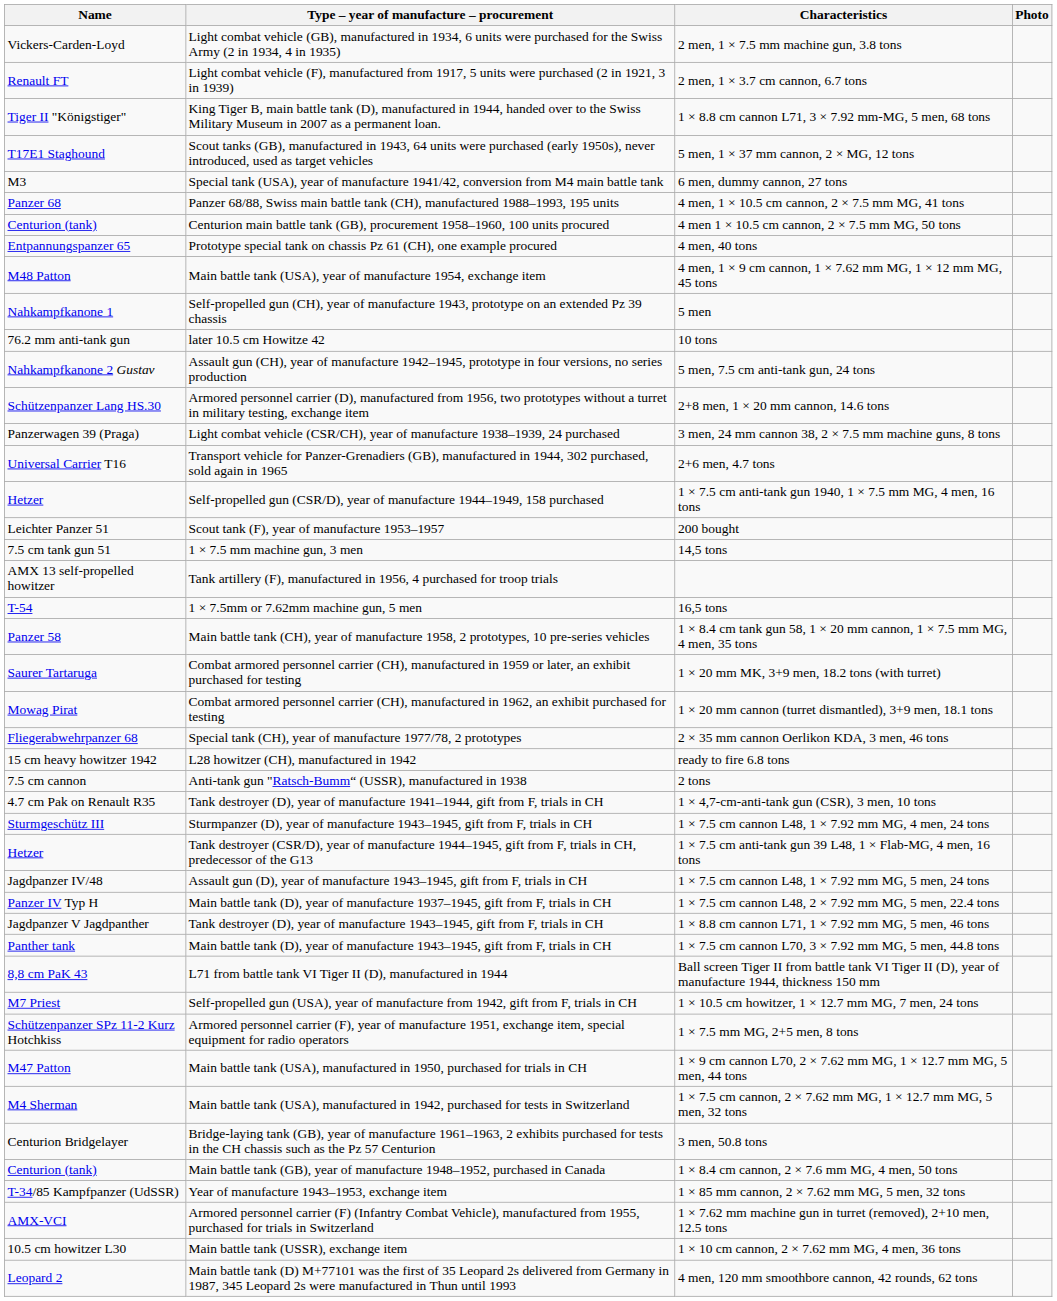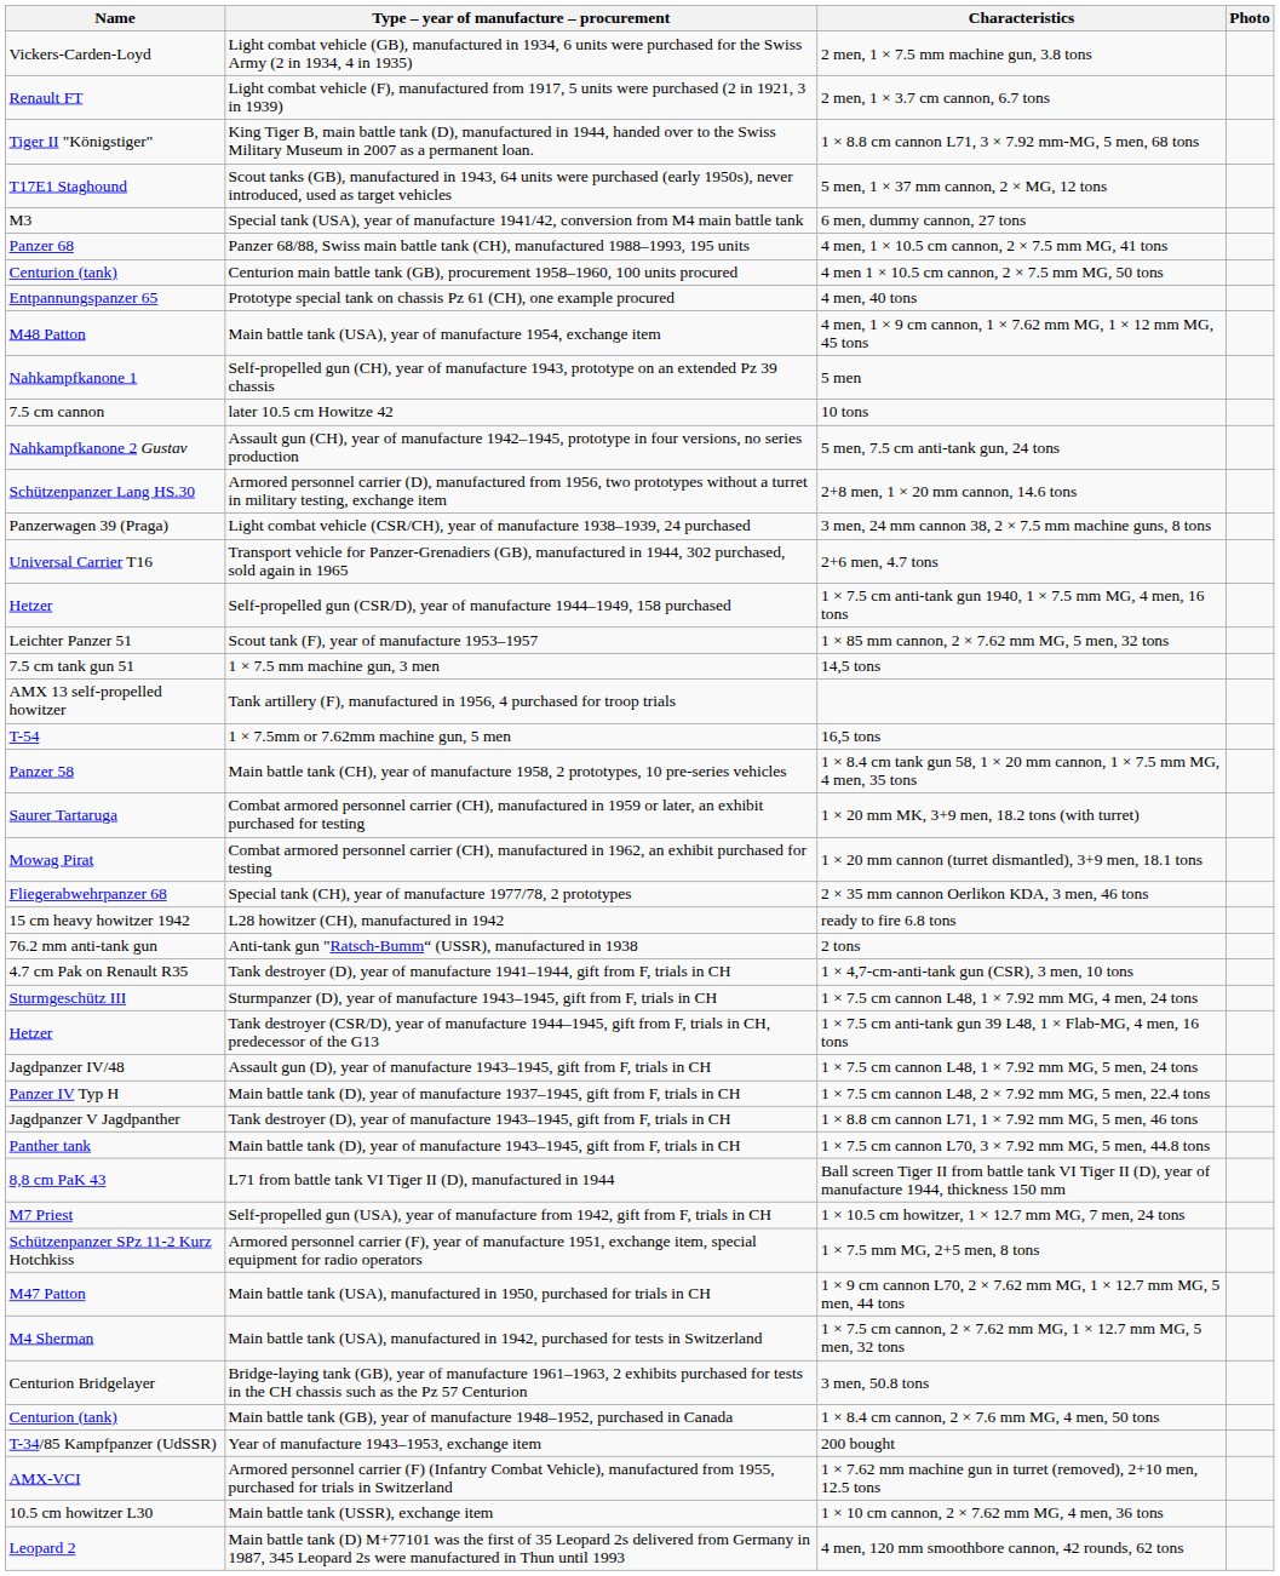later 10.5 cm Howitze 42 | Name: 76.2 mm anti-tank gun -> 7.5 cm cannon
Scout tank (F), year of manufacture 1953–1957 | Characteristics: 200 bought -> 1 × 85 mm cannon, 2 × 7.62 mm MG, 5 men, 32 tons
Anti-tank gun "Ratsch-Bumm“ (USSR), manufactured in 1938 | Name: 7.5 cm cannon -> 76.2 mm anti-tank gun
Year of manufacture 1943–1953, exchange item | Characteristics: 1 × 85 mm cannon, 2 × 7.62 mm MG, 5 men, 32 tons -> 200 bought
